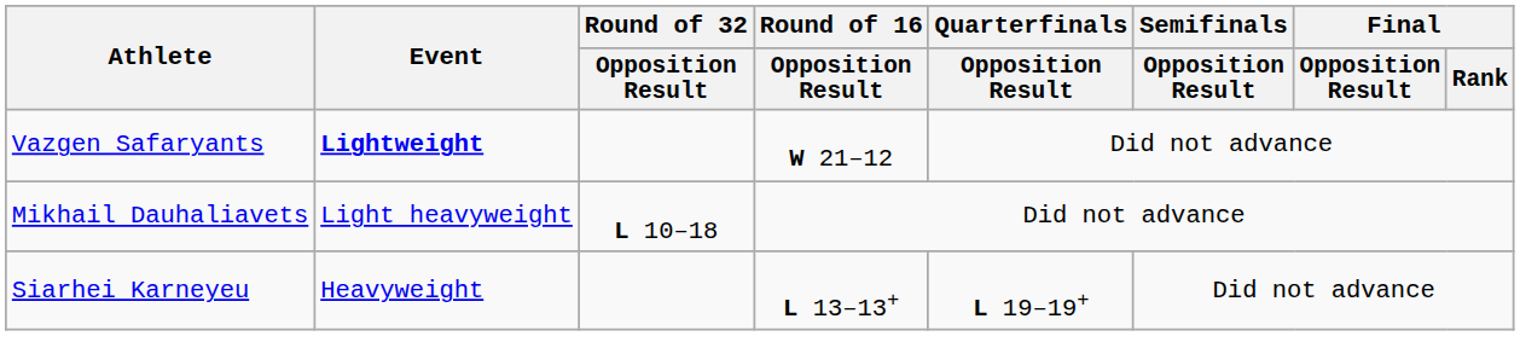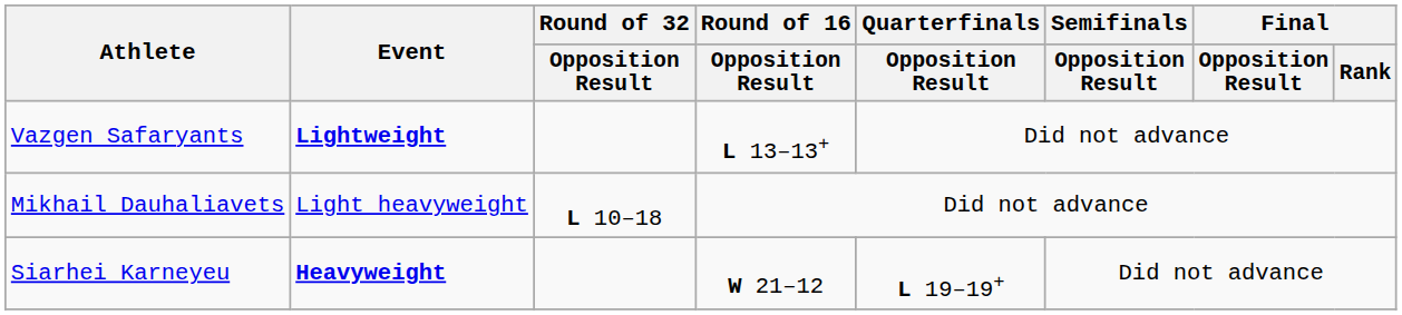Vazgen Safaryants | Round of 16 / Opposition Result: W 21–12 -> L 13–13+
Siarhei Karneyeu | Event: normal -> bold
Siarhei Karneyeu | Round of 16 / Opposition Result: L 13–13+ -> W 21–12
